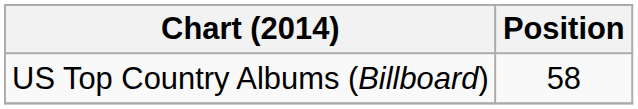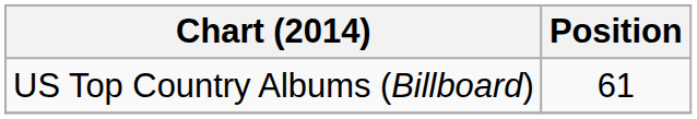US Top Country Albums (Billboard) | Position: 58 -> 61
